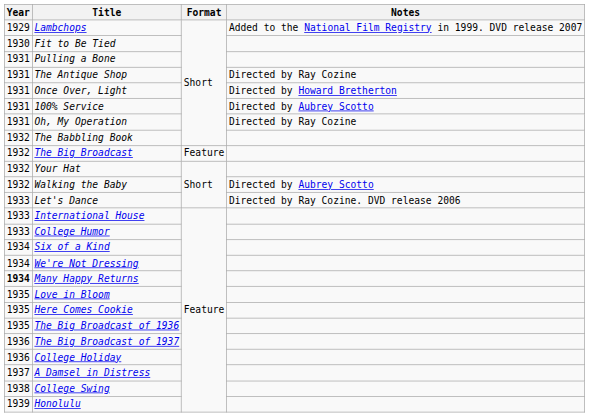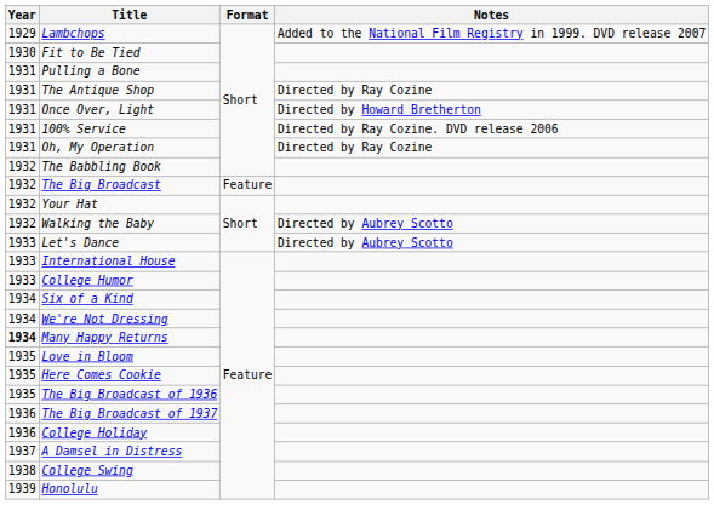100% Service | Notes: Directed by Aubrey Scotto -> Directed by Ray Cozine. DVD release 2006
Let's Dance | Notes: Directed by Ray Cozine. DVD release 2006 -> Directed by Aubrey Scotto
